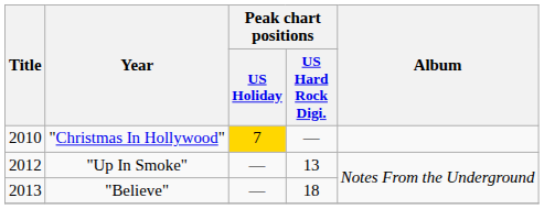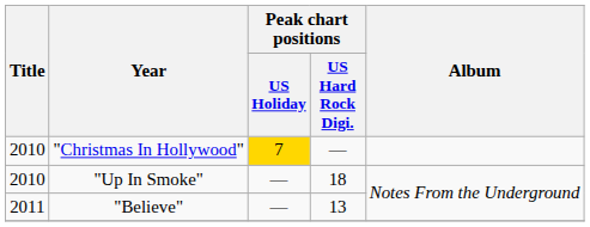"Up In Smoke" | Title: 2012 -> 2010
"Up In Smoke" | Peak chart positions / US Hard Rock Digi.: 13 -> 18
"Believe" | Title: 2013 -> 2011
"Believe" | Peak chart positions / US Hard Rock Digi.: 18 -> 13
